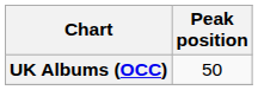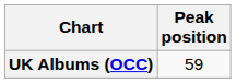UK Albums (OCC) | Peak position: 50 -> 59
